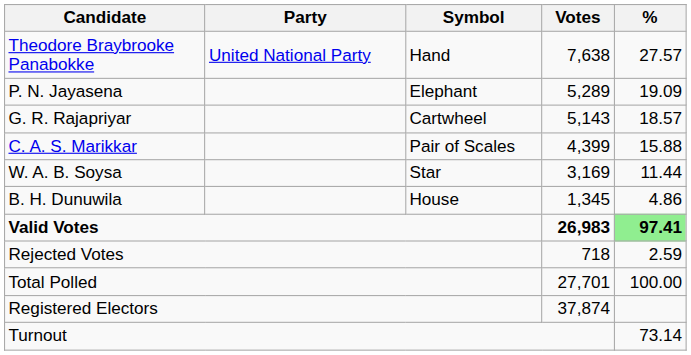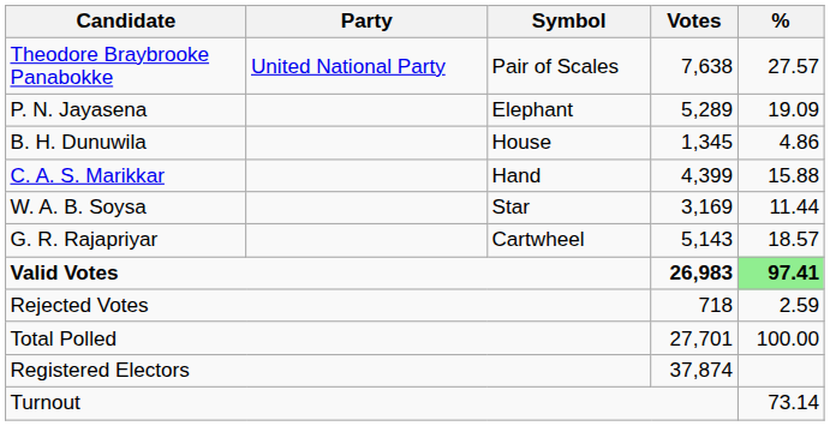Theodore Braybrooke Panabokke | Symbol: Hand -> Pair of Scales
rows swapped: G. R. Rajapriyar <-> B. H. Dunuwila
C. A. S. Marikkar | Symbol: Pair of Scales -> Hand
